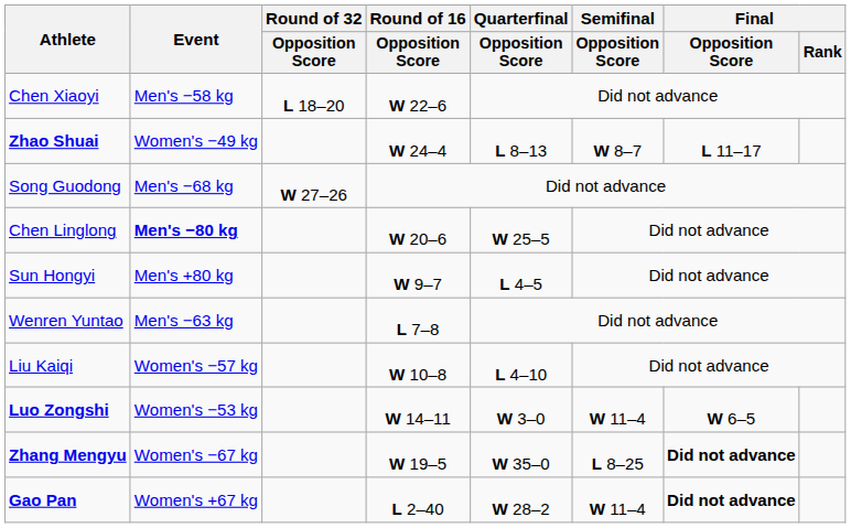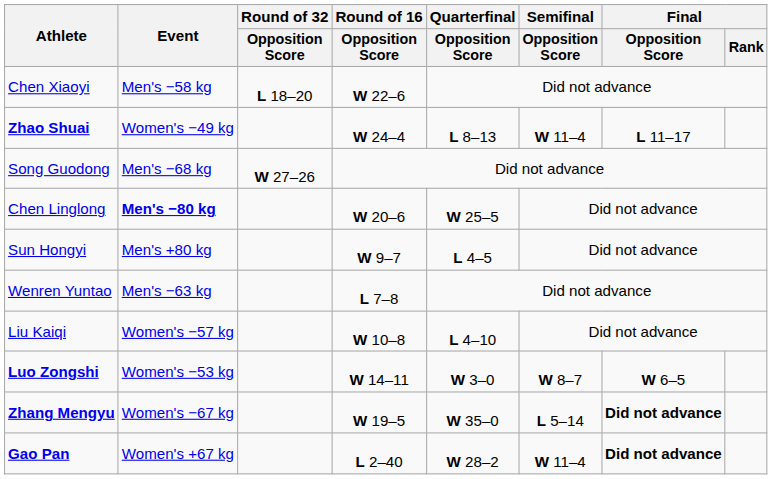Zhao Shuai | Semifinal / Opposition Score: W 8–7 -> W 11–4
Luo Zongshi | Semifinal / Opposition Score: W 11–4 -> W 8–7
Zhang Mengyu | Semifinal / Opposition Score: L 8–25 -> L 5–14
